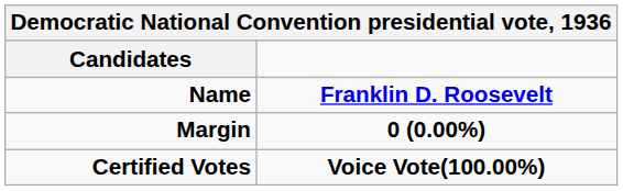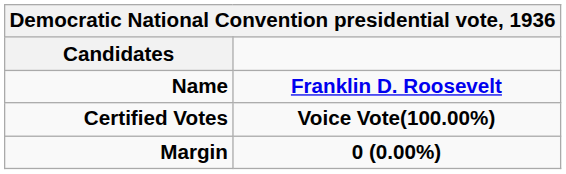rows swapped: Certified Votes <-> Margin
